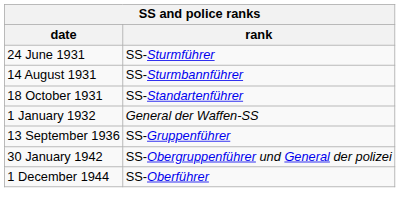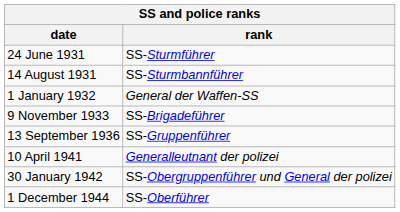- row: 18 October 1931 | SS-Standartenführer
+ row: 9 November 1933 | SS-Brigadeführer
+ row: 10 April 1941 | Generalleutnant der polizei
